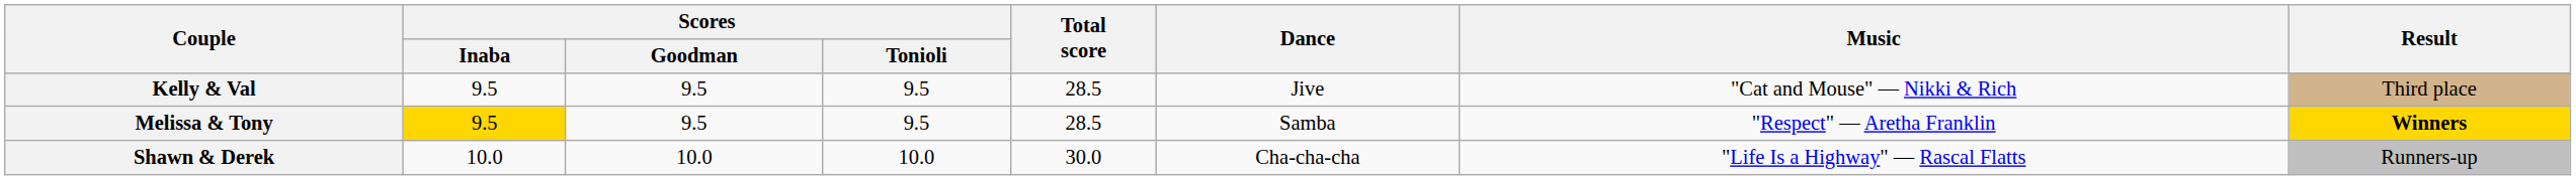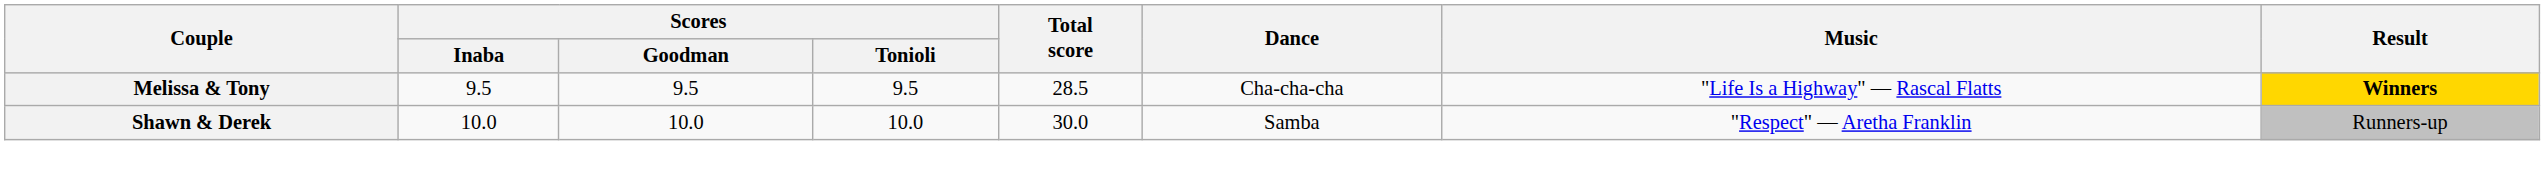- row: Kelly & Val | 9.5 | 9.5 | 9.5 | 28.5 | Jive | "Cat and Mouse" — Nikki & Rich | Third place
Melissa & Tony | Scores / Inaba: gold background -> no background
Melissa & Tony | Dance: Samba -> Cha-cha-cha
Melissa & Tony | Music: "Respect" — Aretha Franklin -> "Life Is a Highway" — Rascal Flatts
Shawn & Derek | Dance: Cha-cha-cha -> Samba
Shawn & Derek | Music: "Life Is a Highway" — Rascal Flatts -> "Respect" — Aretha Franklin
